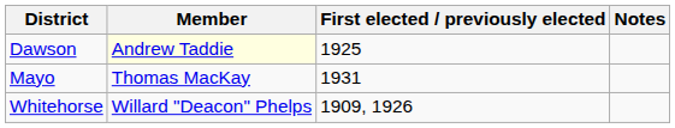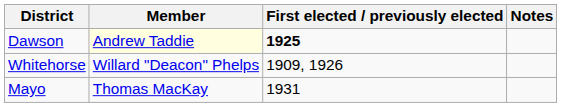Dawson | First elected / previously elected: normal -> bold
rows swapped: Mayo <-> Whitehorse
